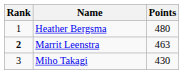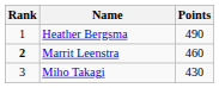Heather Bergsma | Points: 480 -> 490
Marrit Leenstra | Points: 463 -> 460
